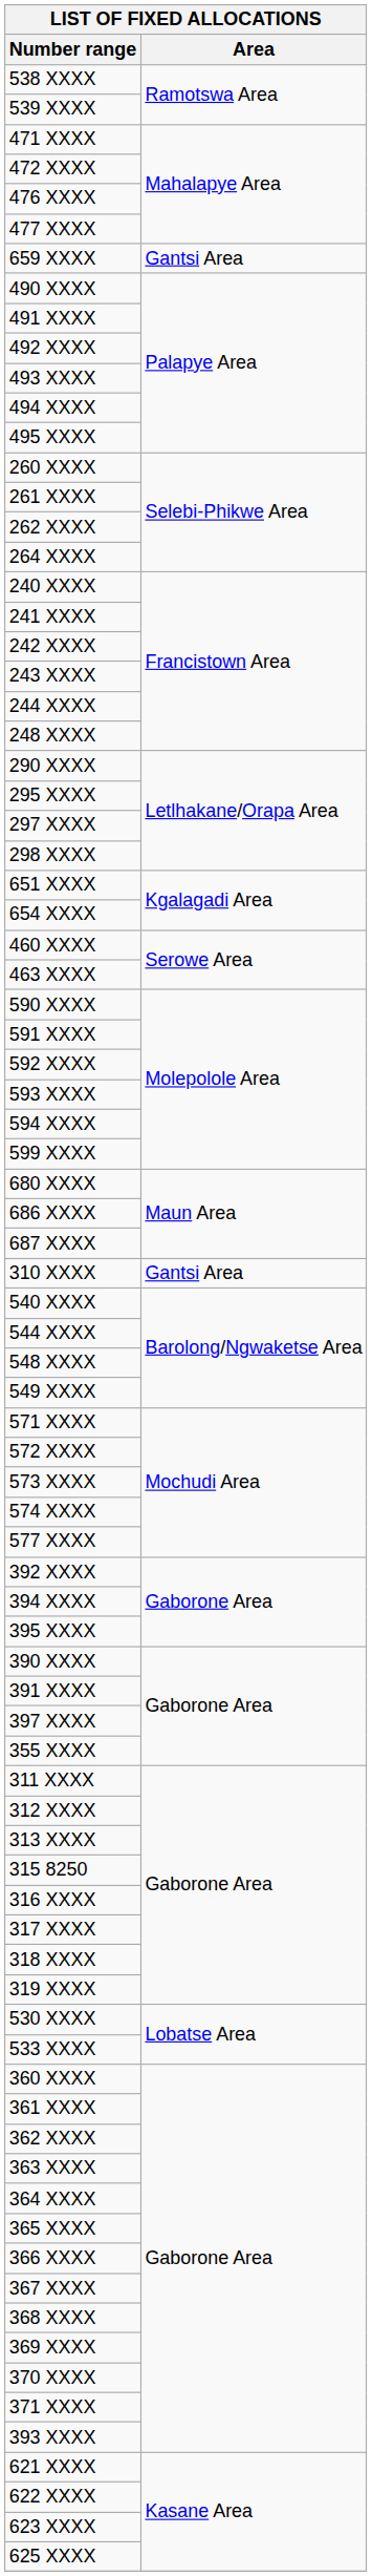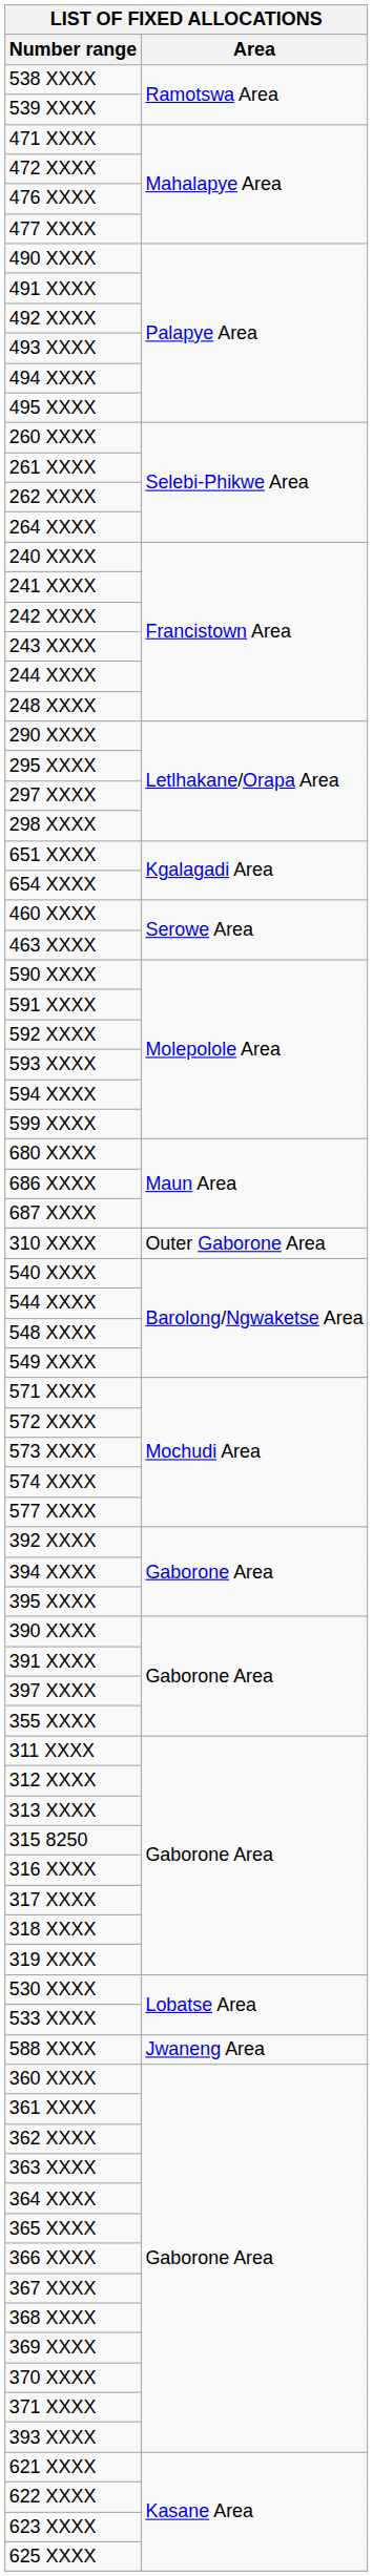- row: 659 XXXX | Gantsi Area
310 XXXX | Area: Gantsi Area -> Outer Gaborone Area
+ row: 588 XXXX | Jwaneng Area
